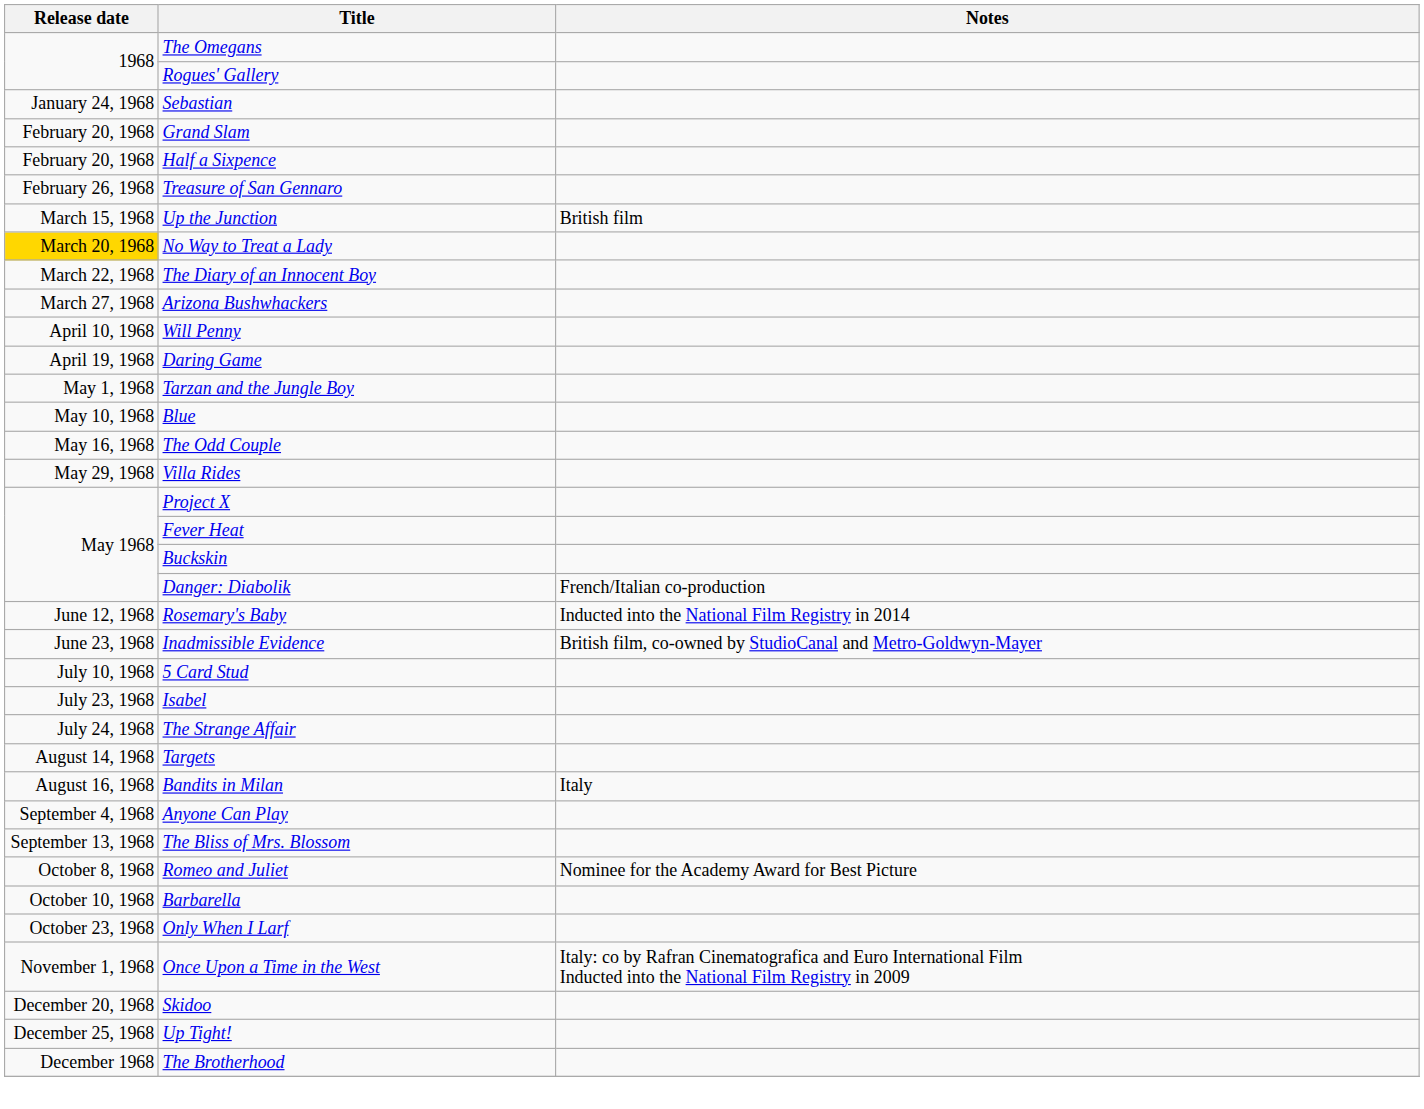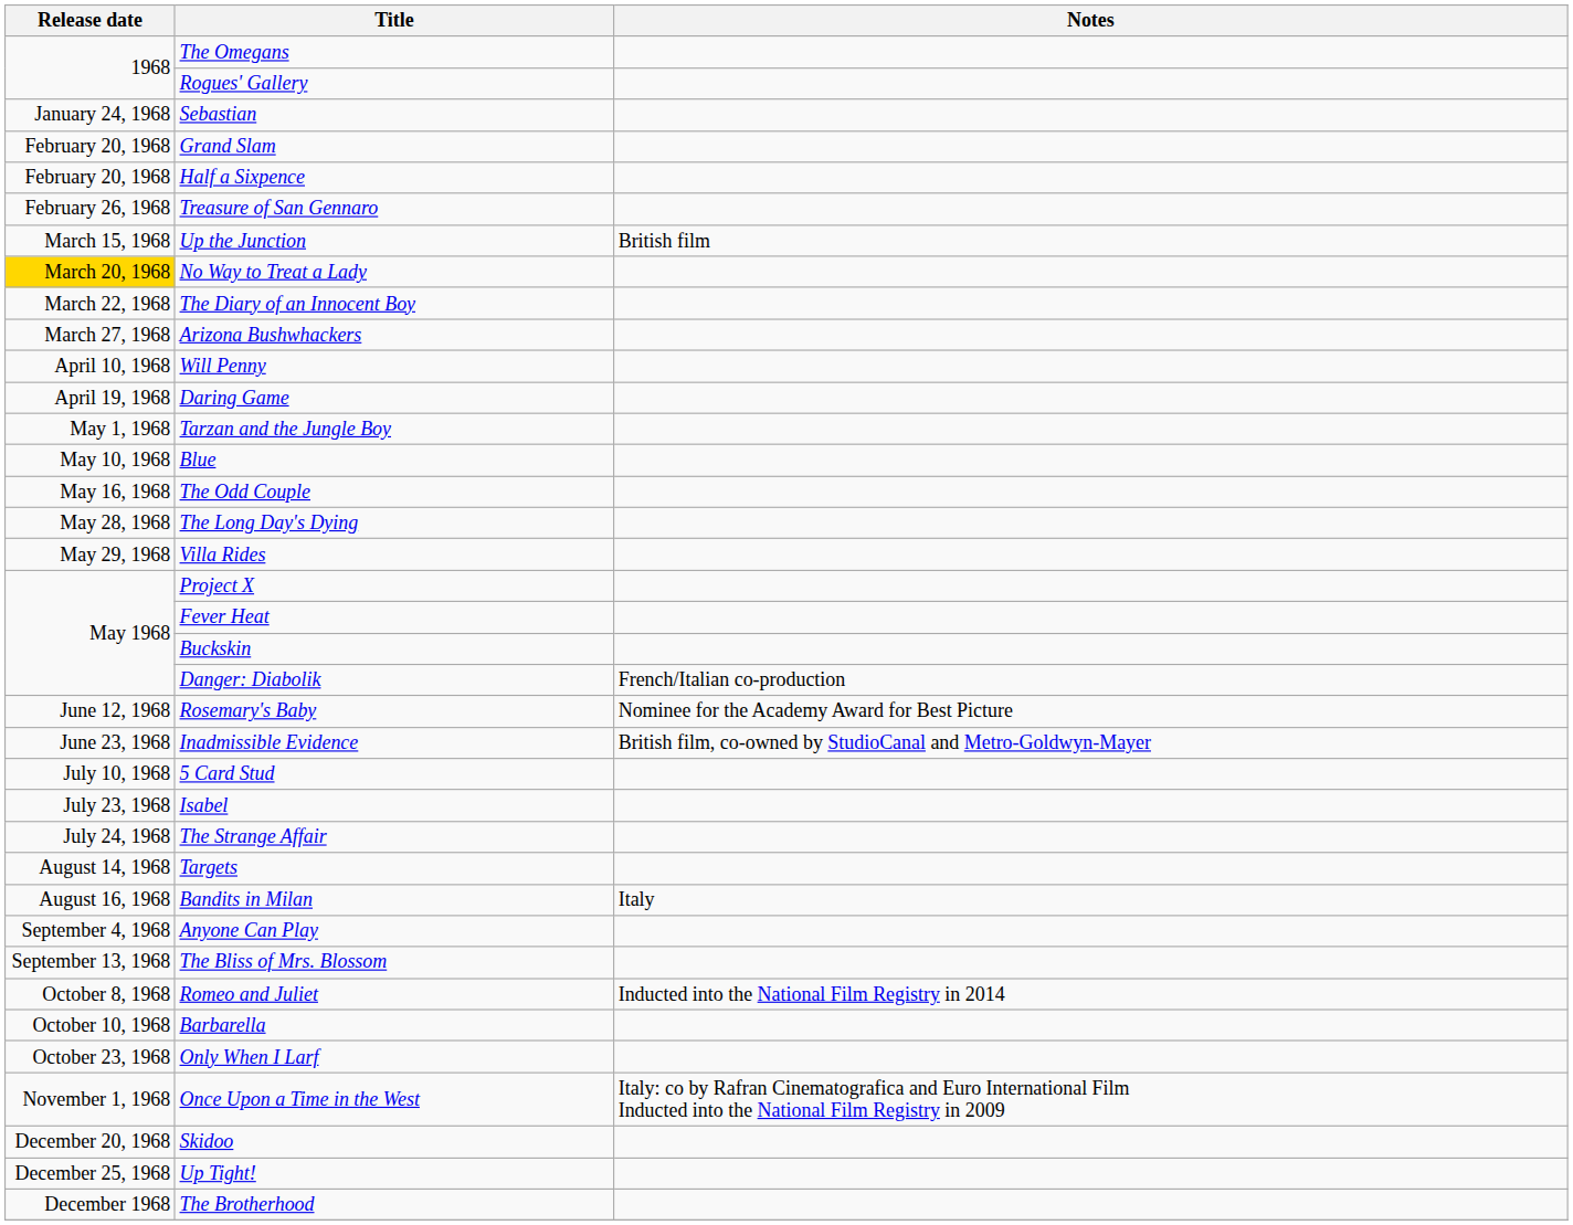+ row: May 28, 1968 | The Long Day's Dying
Rosemary's Baby | Notes: Inducted into the National Film Registry in 2014 -> Nominee for the Academy Award for Best Picture
Romeo and Juliet | Notes: Nominee for the Academy Award for Best Picture -> Inducted into the National Film Registry in 2014
